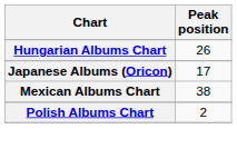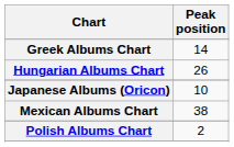+ row: Greek Albums Chart | 14
Japanese Albums (Oricon) | Peak position: 17 -> 10
